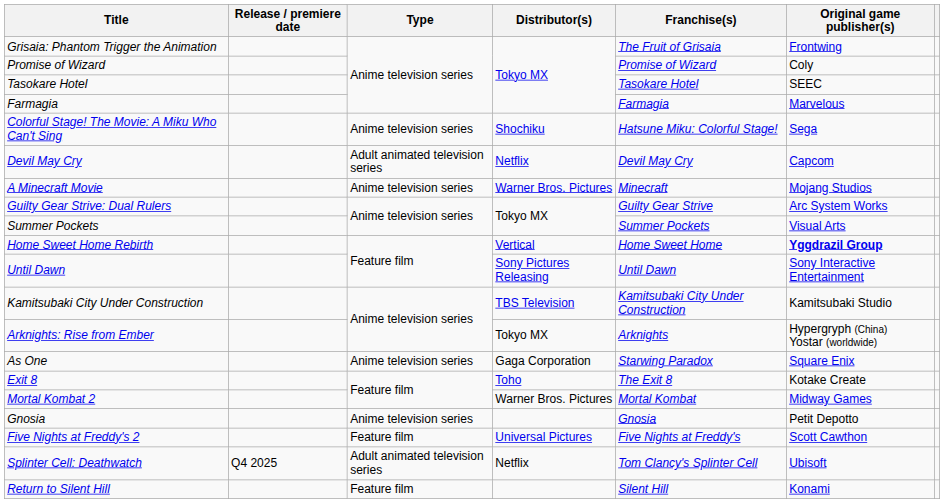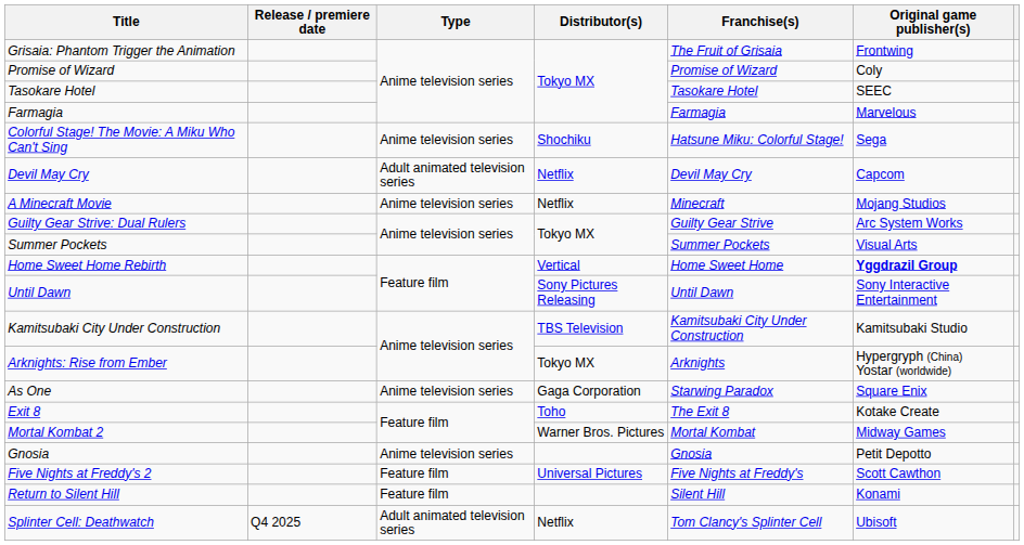A Minecraft Movie | Distributor(s): Warner Bros. Pictures -> Netflix
rows swapped: Splinter Cell: Deathwatch <-> Return to Silent Hill
